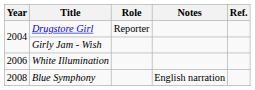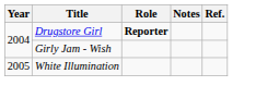Drugstore Girl | Role: normal -> bold
White Illumination | Year: 2006 -> 2005
- row: 2008 | Blue Symphony | English narration
